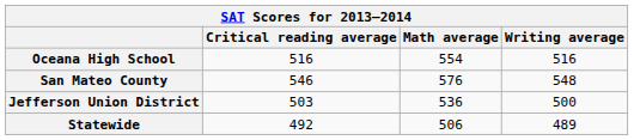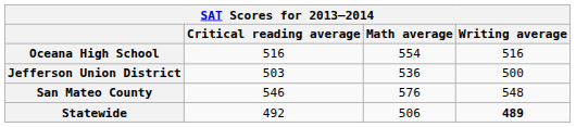rows swapped: Jefferson Union District <-> San Mateo County
Statewide | Writing average: normal -> bold
